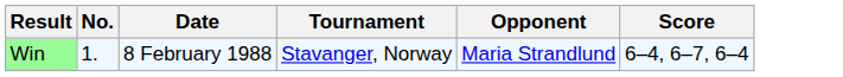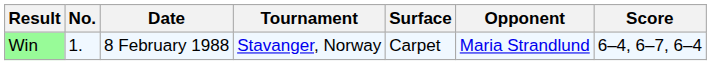+ column: Surface | Carpet
